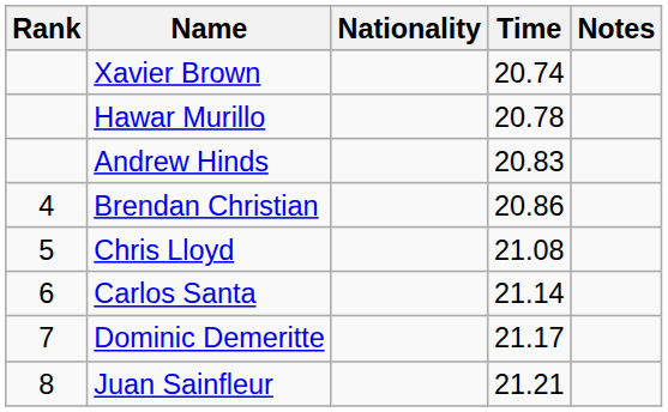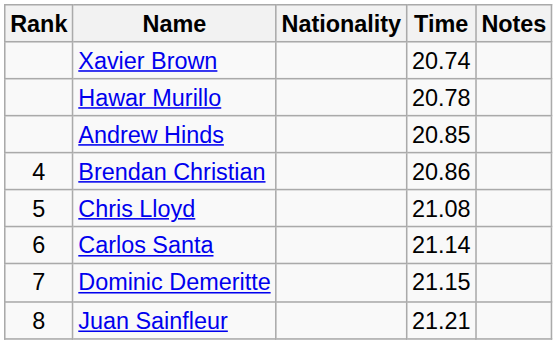Andrew Hinds | Time: 20.83 -> 20.85
Dominic Demeritte | Time: 21.17 -> 21.15
